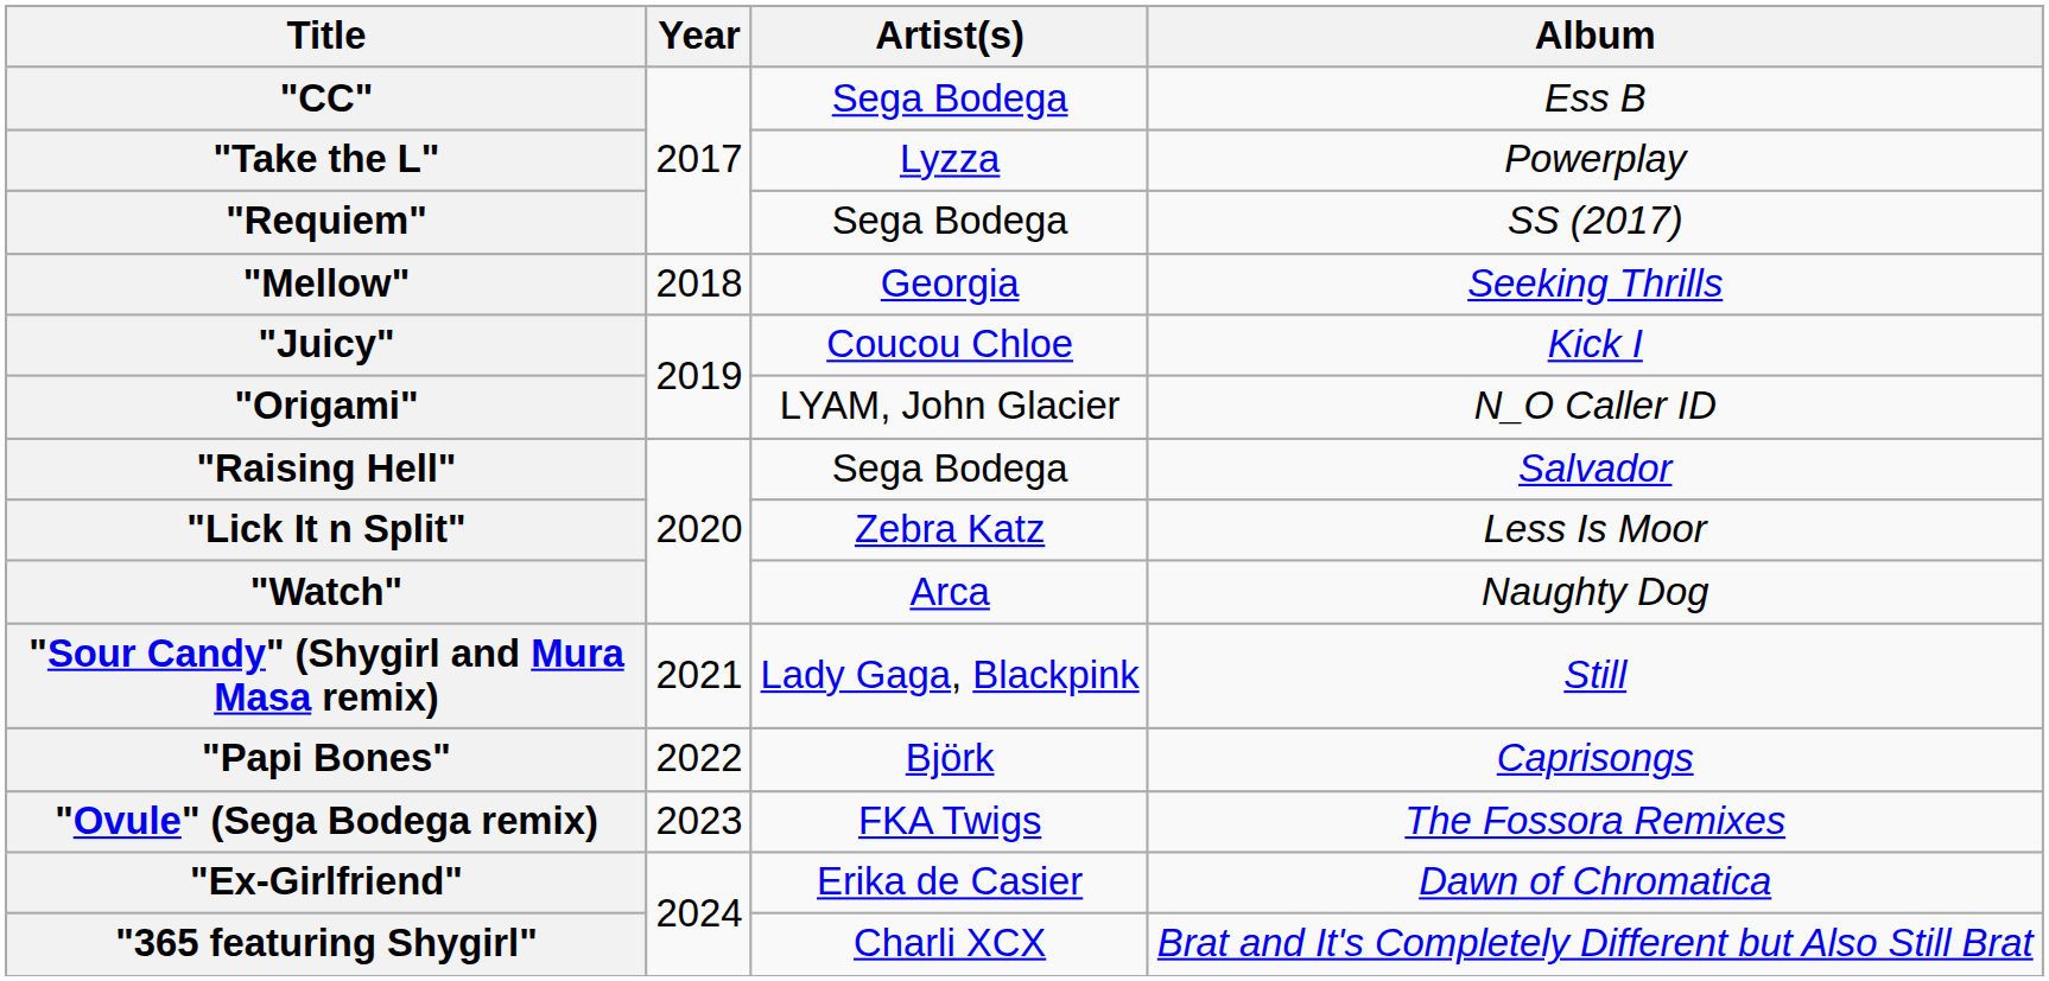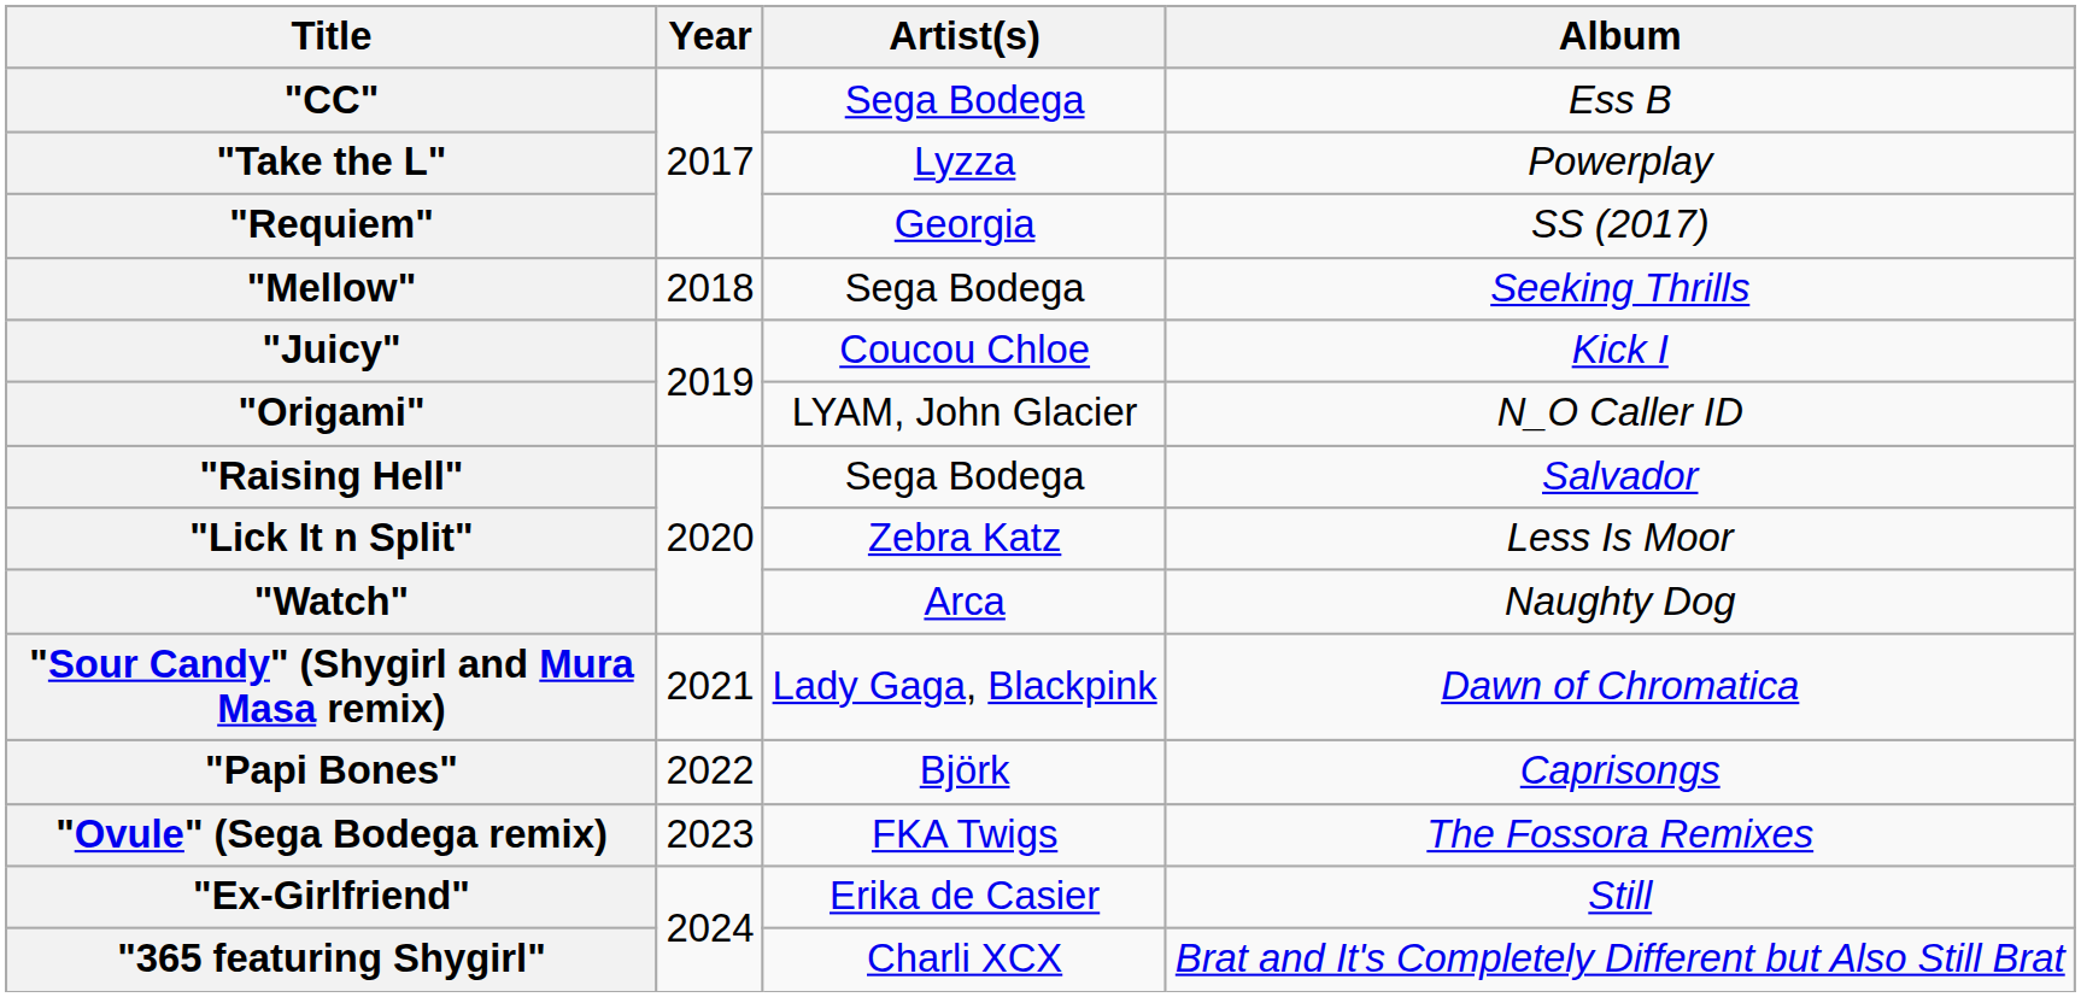"Requiem" | Artist(s): Sega Bodega -> Georgia
"Mellow" | Artist(s): Georgia -> Sega Bodega
"Sour Candy" (Shygirl and Mura Masa remix) | Album: Still -> Dawn of Chromatica
"Ex-Girlfriend" | Album: Dawn of Chromatica -> Still
